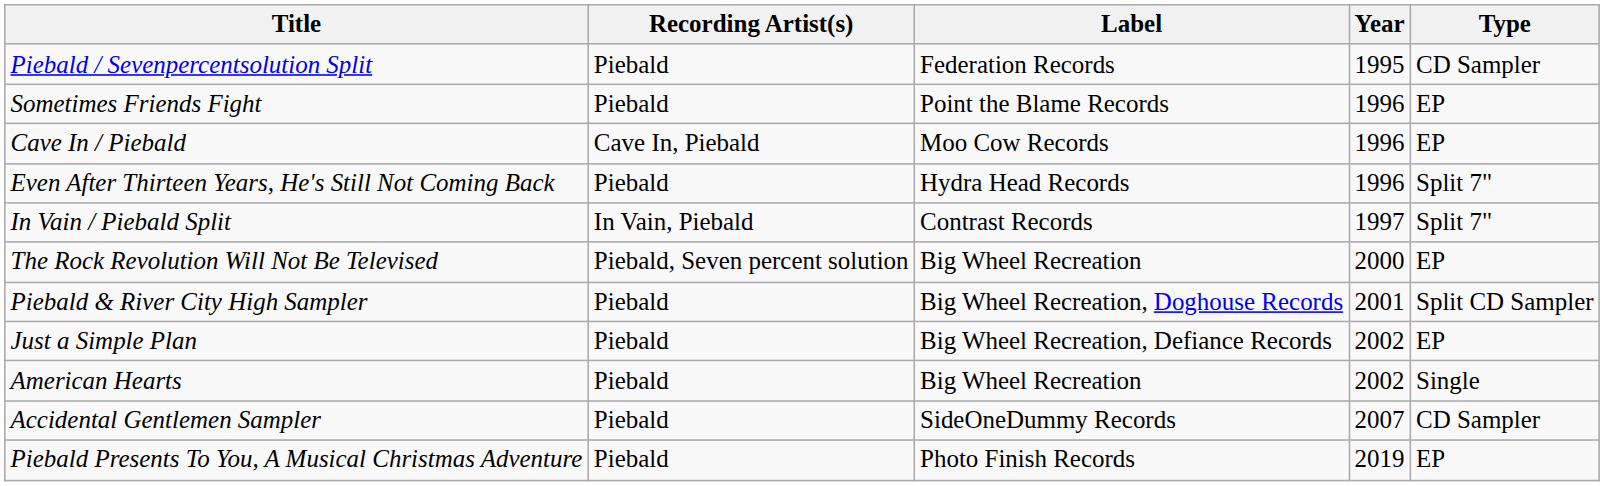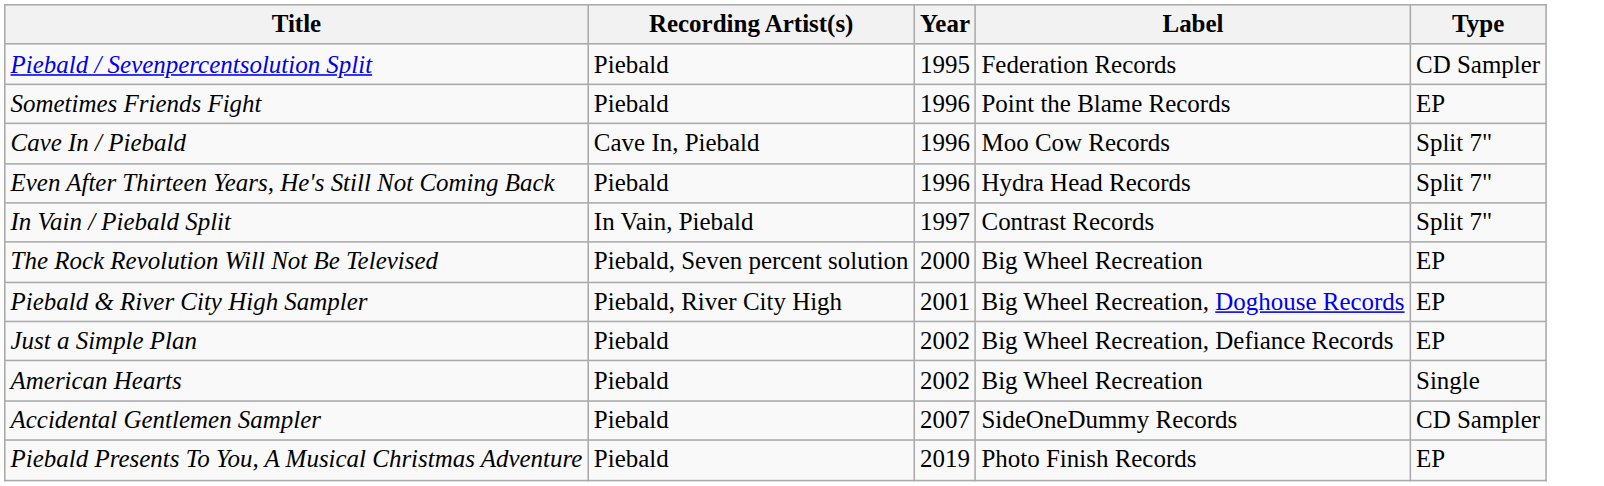columns swapped: Label <-> Year
Cave In / Piebald | Type: EP -> Split 7"
Piebald & River City High Sampler | Recording Artist(s): Piebald -> Piebald, River City High
Piebald & River City High Sampler | Type: Split CD Sampler -> EP
